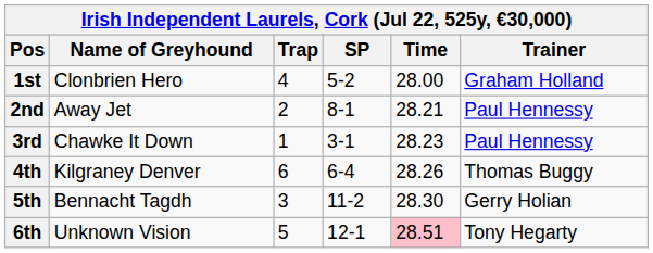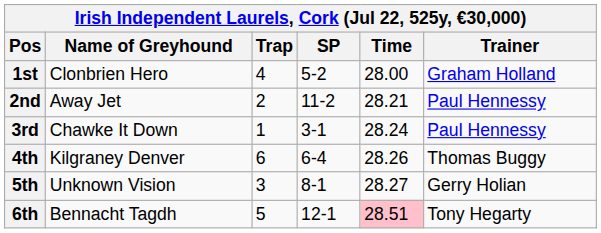2nd | SP: 8-1 -> 11-2
3rd | Time: 28.23 -> 28.24
5th | Name of Greyhound: Bennacht Tagdh -> Unknown Vision
5th | SP: 11-2 -> 8-1
5th | Time: 28.30 -> 28.27
6th | Name of Greyhound: Unknown Vision -> Bennacht Tagdh
